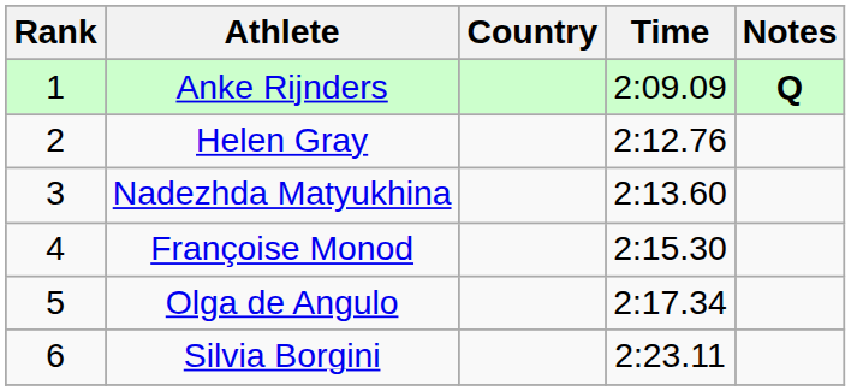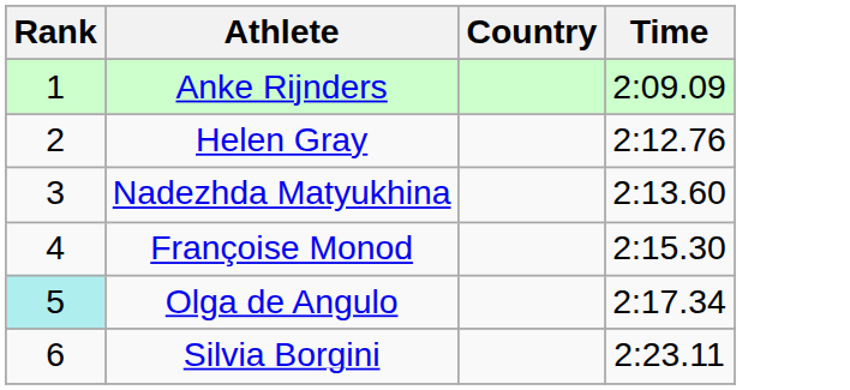- column: Notes | Q
Olga de Angulo | Rank: no background -> paleturquoise background
